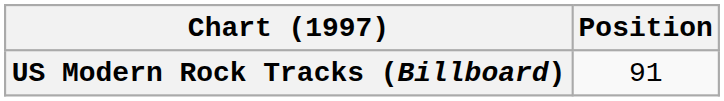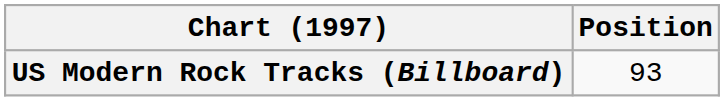US Modern Rock Tracks (Billboard) | Position: 91 -> 93
